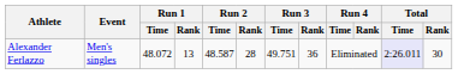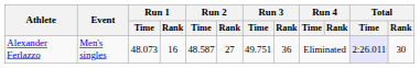Alexander Ferlazzo | Run 1 / Time: 48.072 -> 48.073
Alexander Ferlazzo | Run 1 / Rank: 13 -> 16
Alexander Ferlazzo | Run 2 / Rank: 28 -> 27
